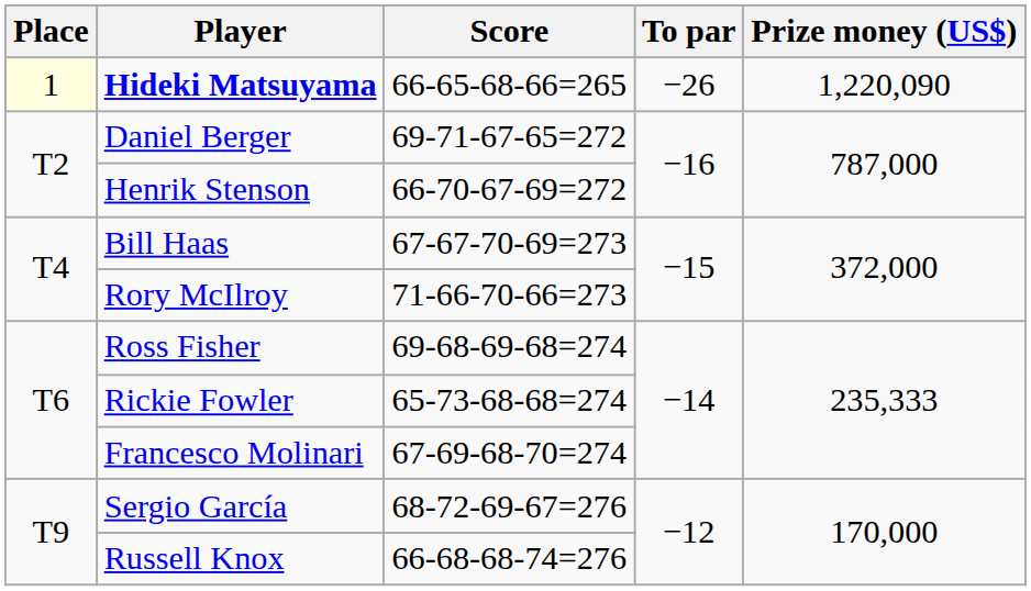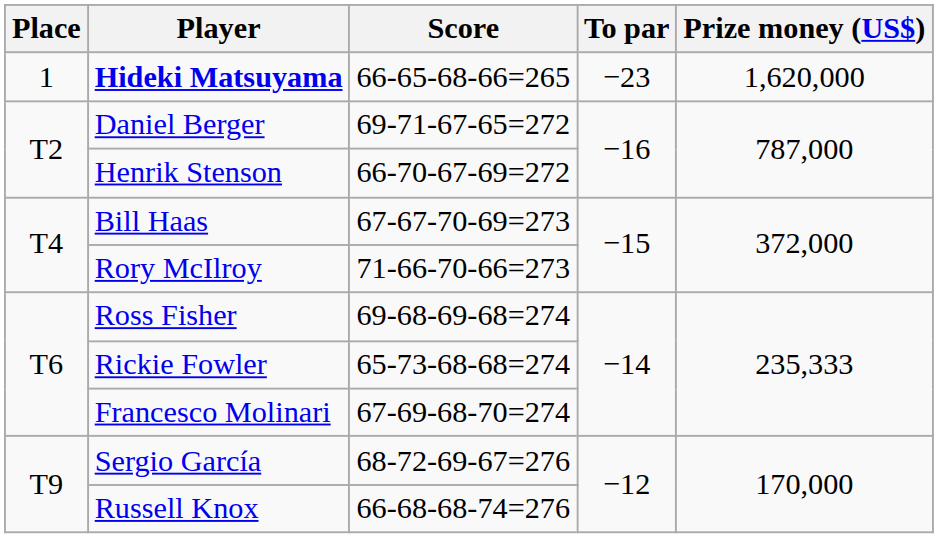Hideki Matsuyama | Place: lightyellow background -> no background
Hideki Matsuyama | To par: −26 -> −23
Hideki Matsuyama | Prize money (US$): 1,220,090 -> 1,620,000
